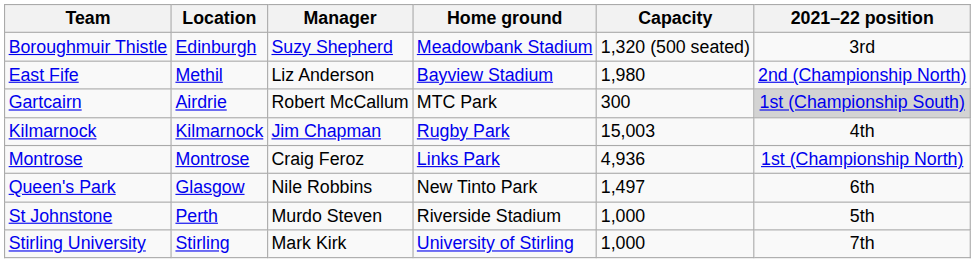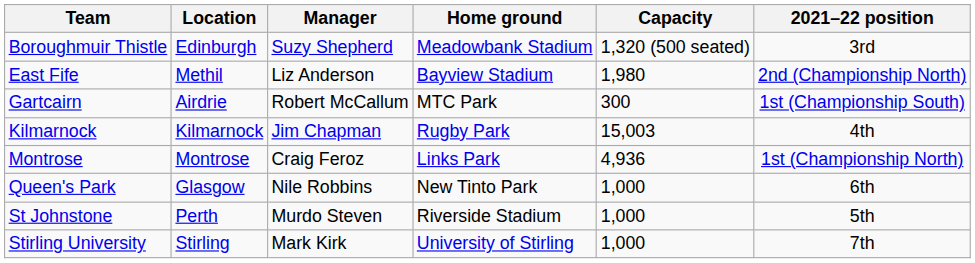Gartcairn | 2021–22 position: lightgrey background -> no background
Queen's Park | Capacity: 1,497 -> 1,000
